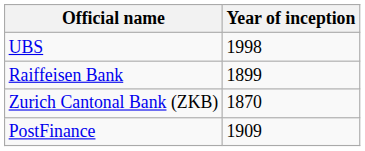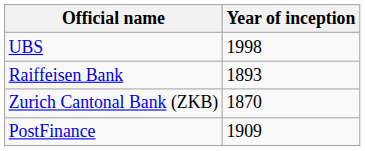Raiffeisen Bank | Year of inception: 1899 -> 1893
